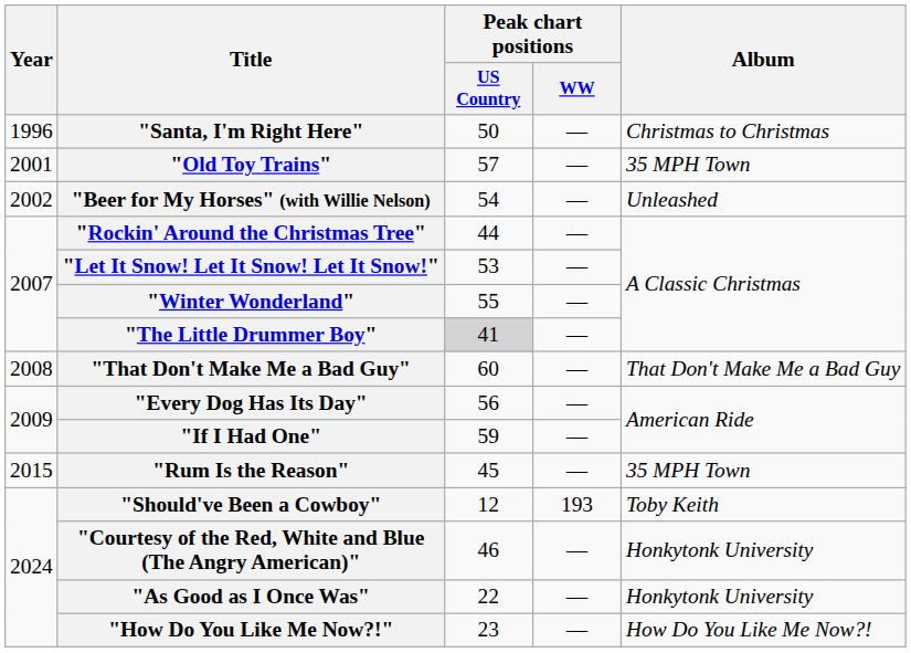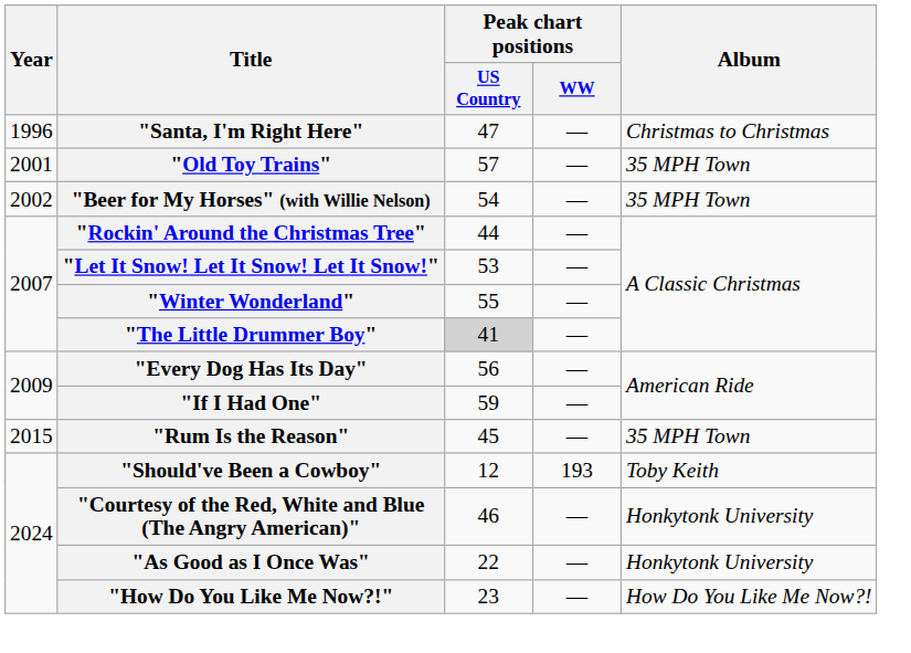"Santa, I'm Right Here" | Peak chart positions / US Country: 50 -> 47
"Beer for My Horses" (with Willie Nelson) | Album: Unleashed -> 35 MPH Town
- row: 2008 | "That Don't Make Me a Bad Guy" | 60 | — | That Don't Make Me a Bad Guy
